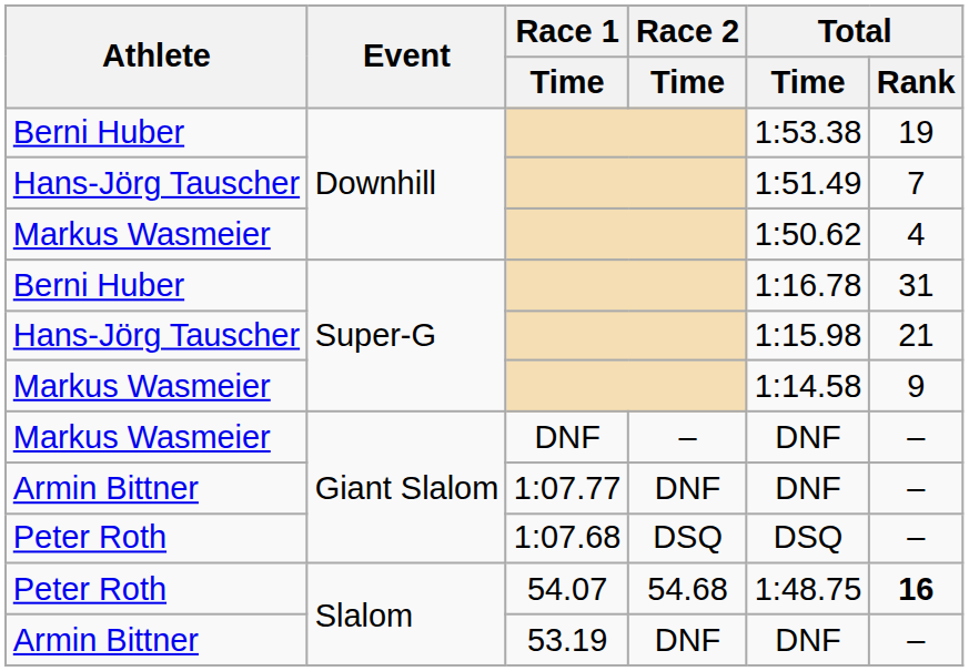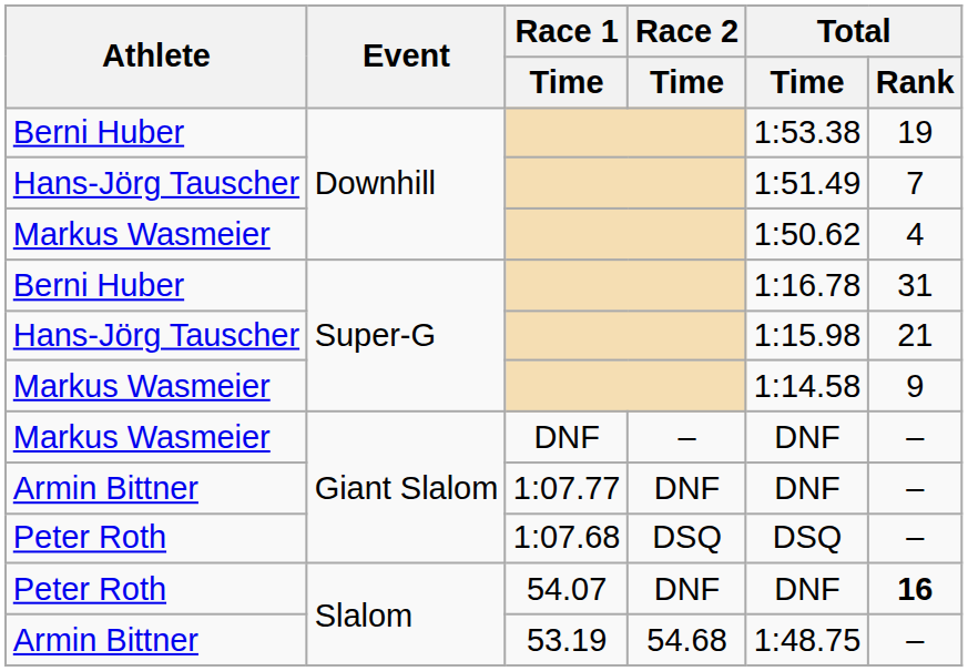54.07 | Race 2 / Time: 54.68 -> DNF
54.07 | Total / Time: 1:48.75 -> DNF
53.19 | Race 2 / Time: DNF -> 54.68
53.19 | Total / Time: DNF -> 1:48.75
